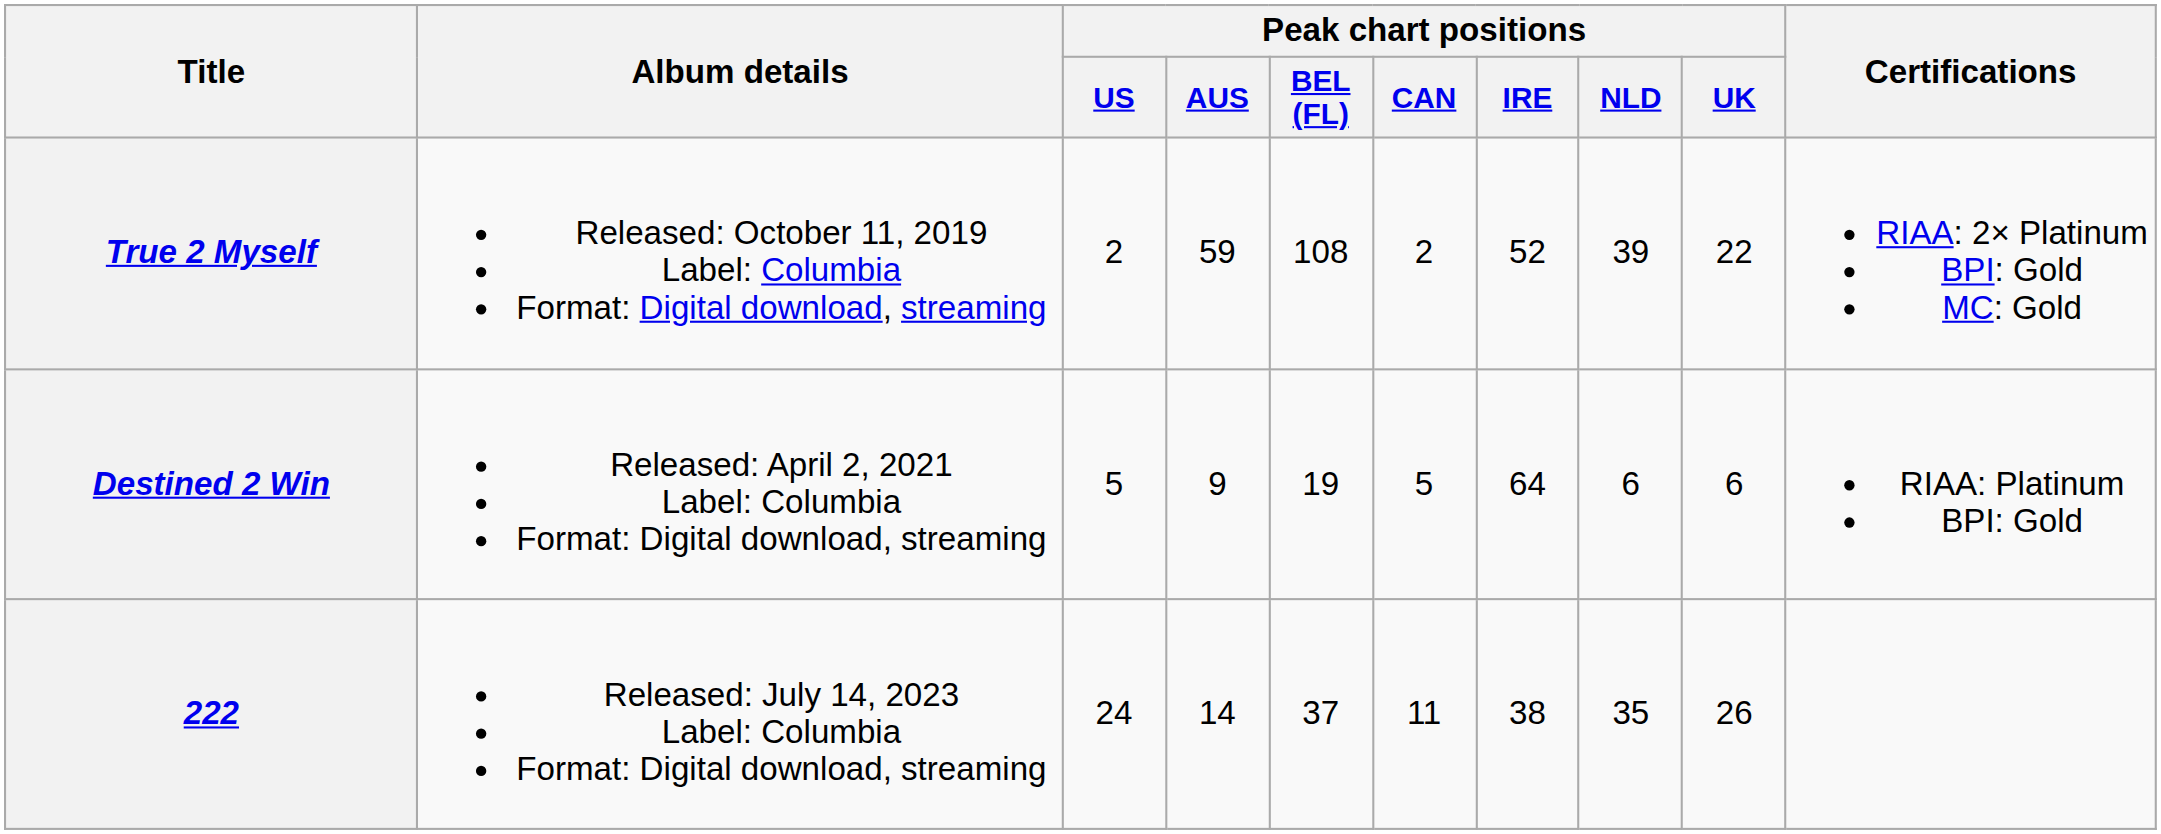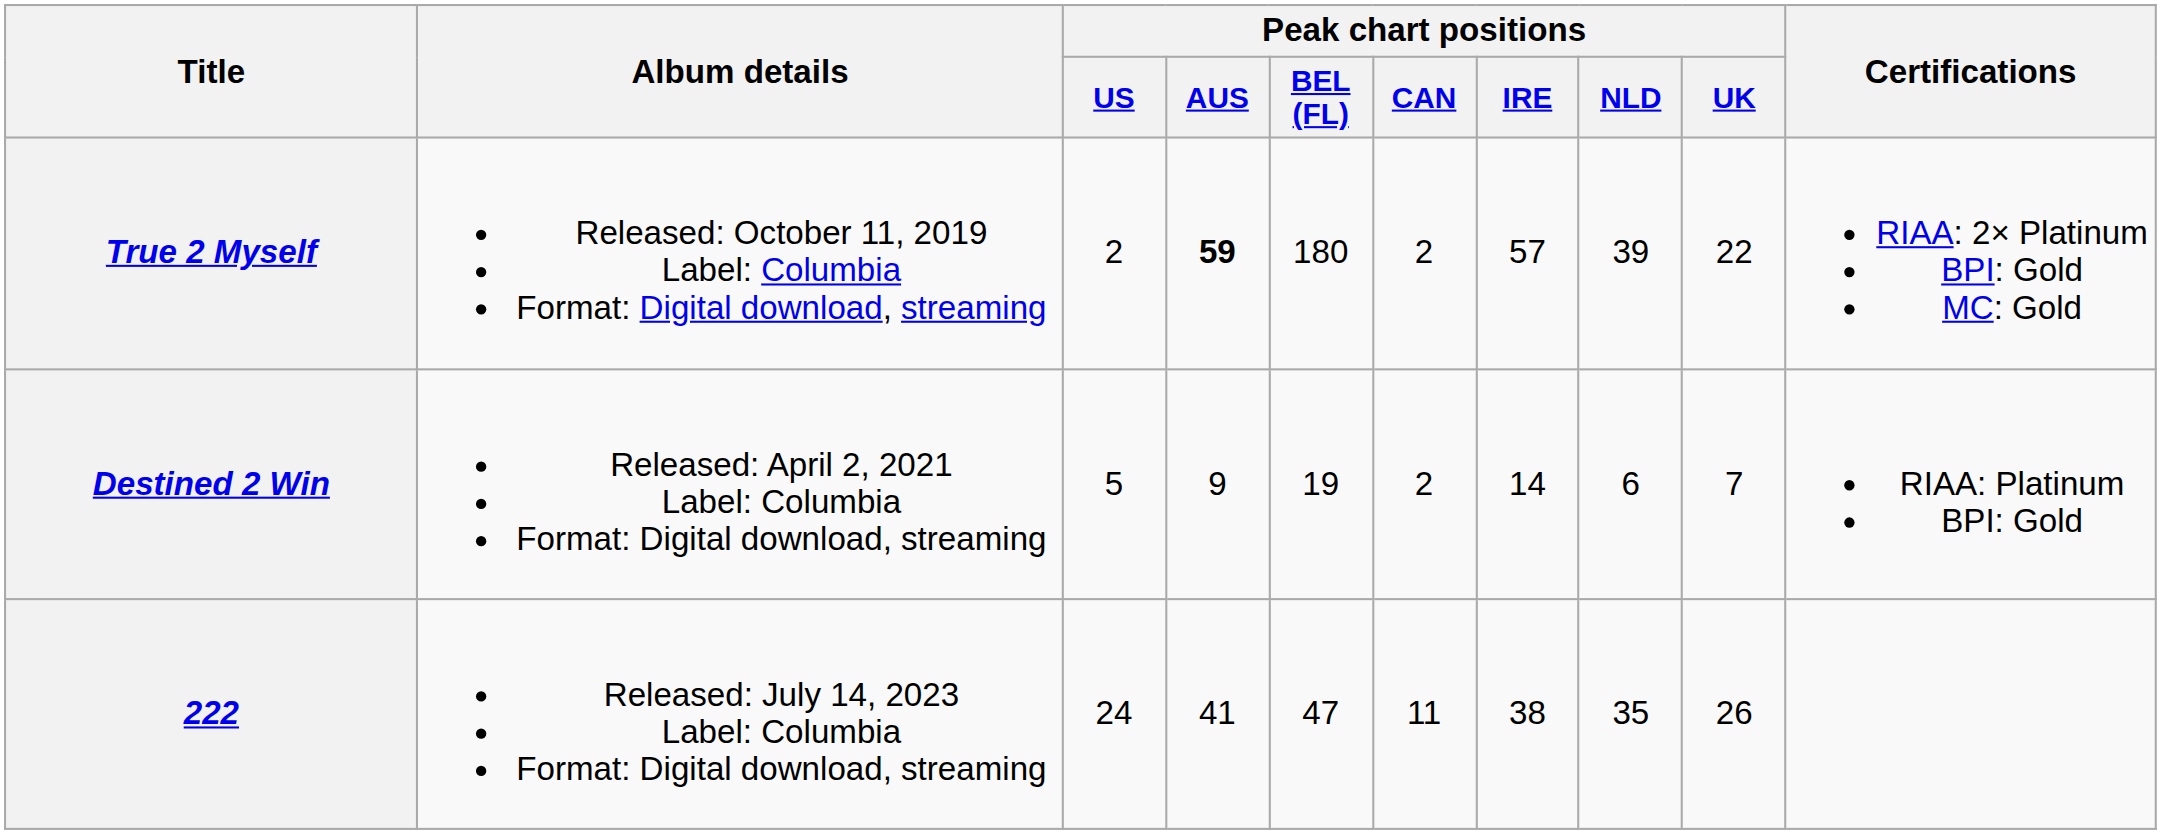True 2 Myself | Peak chart positions / AUS: normal -> bold
True 2 Myself | Peak chart positions / BEL (FL): 108 -> 180
True 2 Myself | Peak chart positions / IRE: 52 -> 57
Destined 2 Win | Peak chart positions / CAN: 5 -> 2
Destined 2 Win | Peak chart positions / IRE: 64 -> 14
Destined 2 Win | Peak chart positions / UK: 6 -> 7
222 | Peak chart positions / AUS: 14 -> 41
222 | Peak chart positions / BEL (FL): 37 -> 47
